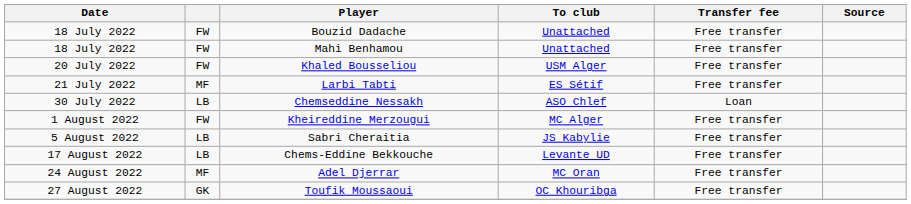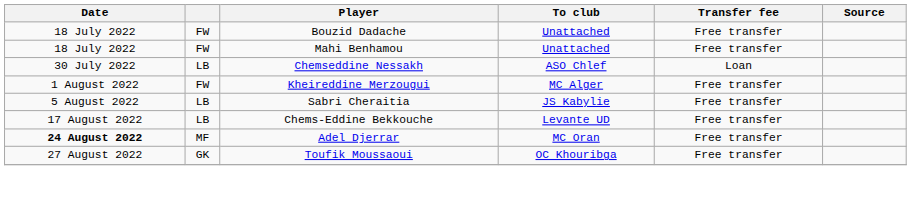- row: 20 July 2022 | FW | Khaled Bousseliou | USM Alger | Free transfer
- row: 21 July 2022 | MF | Larbi Tabti | ES Sétif | Free transfer
Adel Djerrar | Date: normal -> bold
